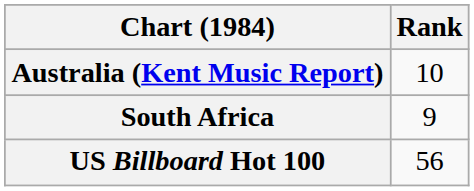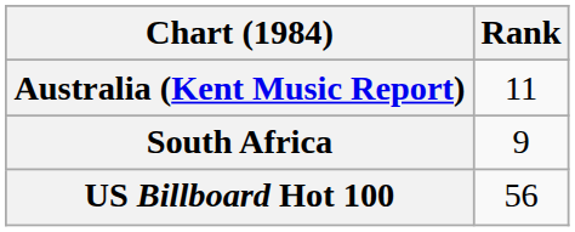Australia (Kent Music Report) | Rank: 10 -> 11
